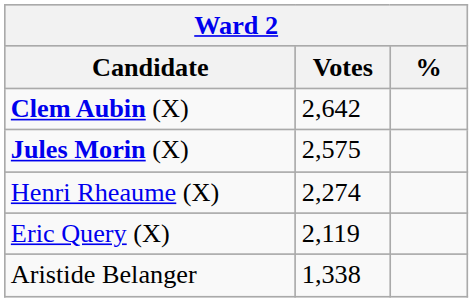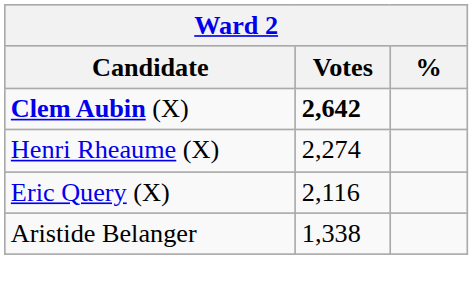Clem Aubin (X) | Votes: normal -> bold
- row: Jules Morin (X) | 2,575
Eric Query (X) | Votes: 2,119 -> 2,116
